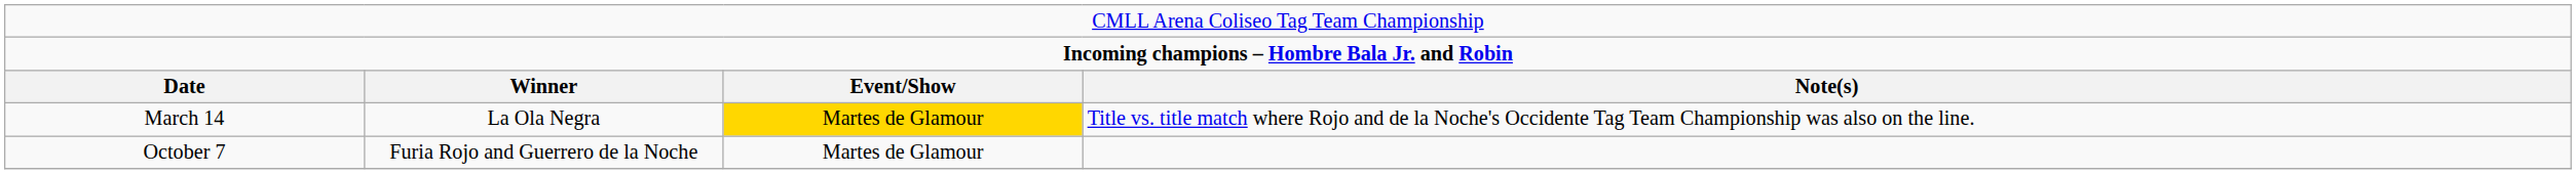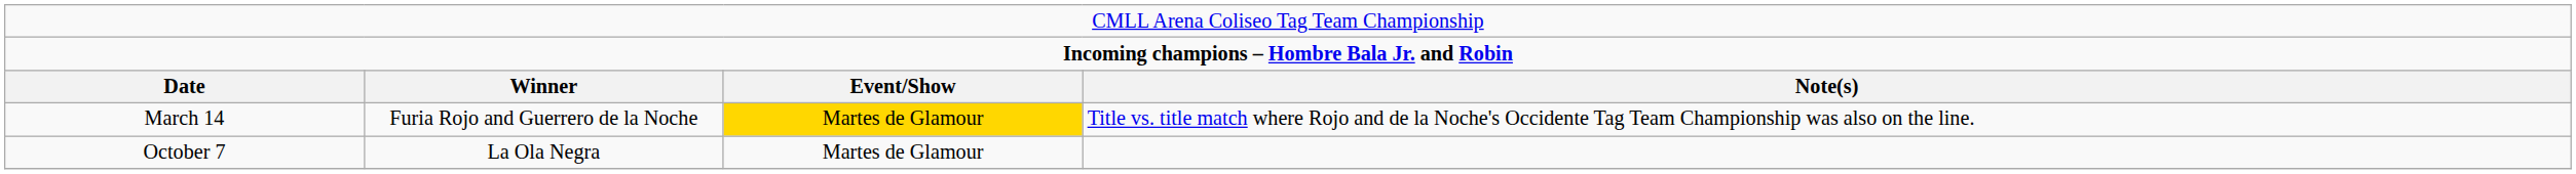March 14 | column 2: La Ola Negra -> Furia Rojo and Guerrero de la Noche
October 7 | column 2: Furia Rojo and Guerrero de la Noche -> La Ola Negra
